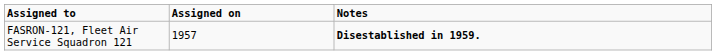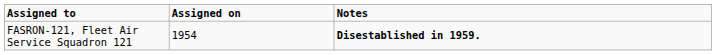FASRON-121, Fleet Air Service Squadron 121 | Assigned on: 1957 -> 1954
